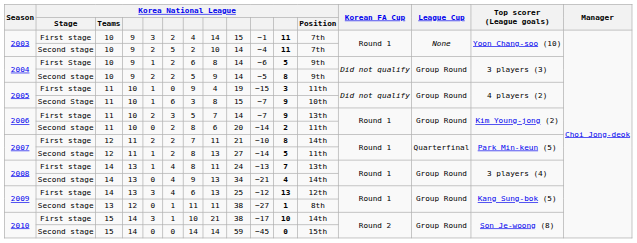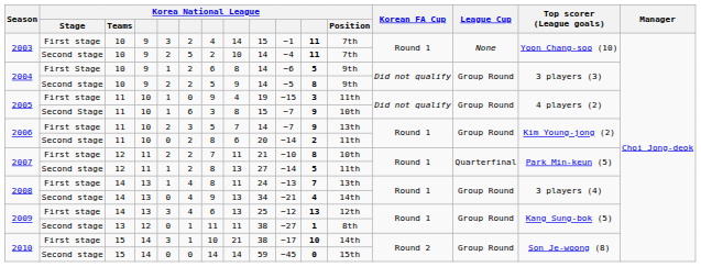2007 / First stage | Korea National League / Position: 14th -> 10th
